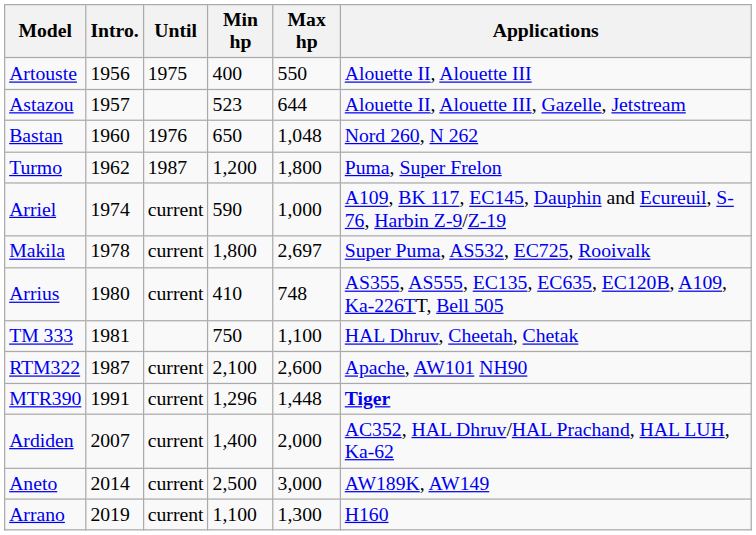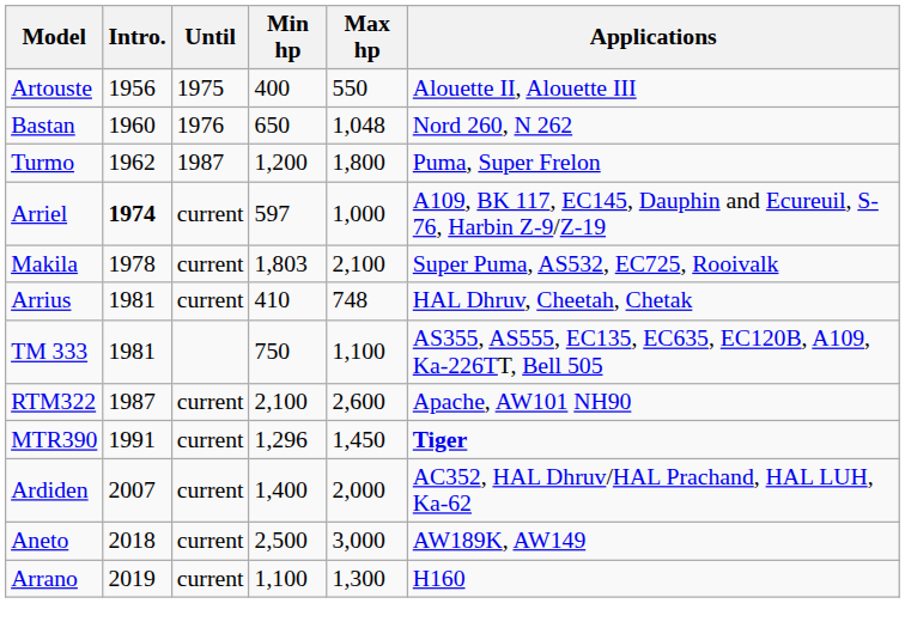- row: Astazou | 1957 | 523 | 644 | Alouette II, Alouette III, Gazelle, Jetstream
Arriel | Intro.: normal -> bold
Arriel | Min hp: 590 -> 597
Makila | Min hp: 1,800 -> 1,803
Makila | Max hp: 2,697 -> 2,100
Arrius | Intro.: 1980 -> 1981
Arrius | Applications: AS355, AS555, EC135, EC635, EC120B, A109, Ka-226TT, Bell 505 -> HAL Dhruv, Cheetah, Chetak
TM 333 | Applications: HAL Dhruv, Cheetah, Chetak -> AS355, AS555, EC135, EC635, EC120B, A109, Ka-226TT, Bell 505
MTR390 | Max hp: 1,448 -> 1,450
Aneto | Intro.: 2014 -> 2018
